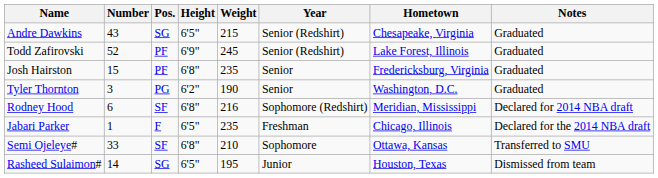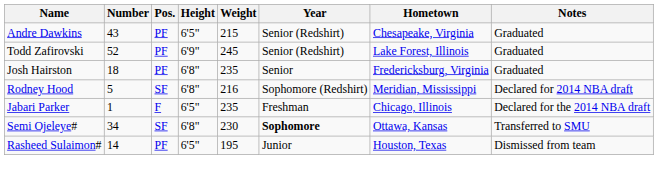Andre Dawkins | Pos.: SG -> PF
Josh Hairston | Number: 15 -> 18
- row: Tyler Thornton | 3 | PG | 6'2" | 190 | Senior | Washington, D.C. | Graduated
Rodney Hood | Number: 6 -> 5
Semi Ojeleye# | Number: 33 -> 34
Semi Ojeleye# | Weight: 210 -> 230
Semi Ojeleye# | Year: normal -> bold
Rasheed Sulaimon# | Pos.: SG -> PF
